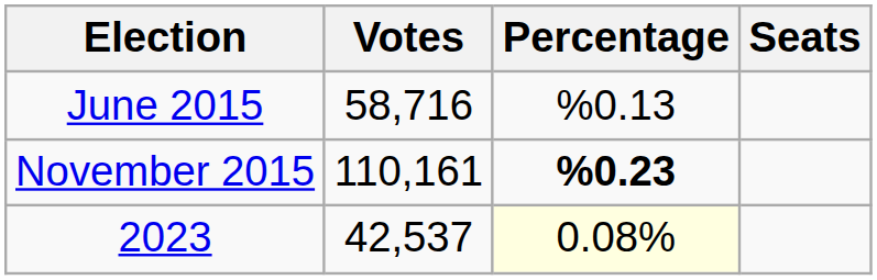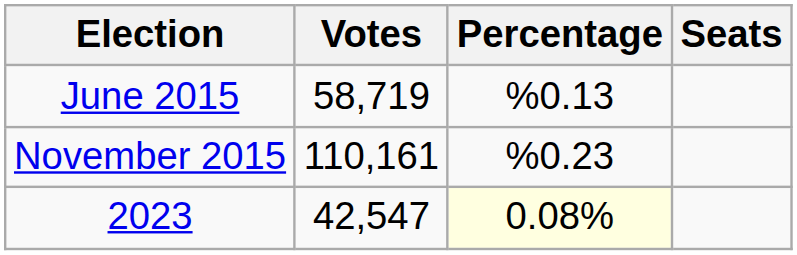June 2015 | Votes: 58,716 -> 58,719
November 2015 | Percentage: bold -> normal
2023 | Votes: 42,537 -> 42,547
